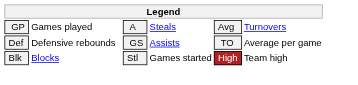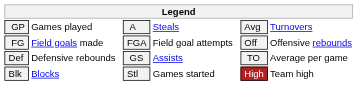+ row: FG | Field goals made | FGA | Field goal attempts | Off | Offensive rebounds
